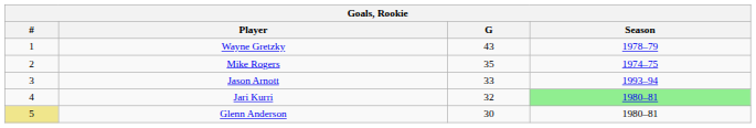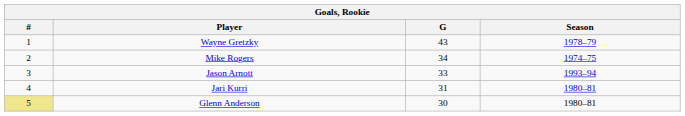Mike Rogers | G: 35 -> 34
Jari Kurri | G: 32 -> 31
Jari Kurri | Season: lightgreen background -> no background
